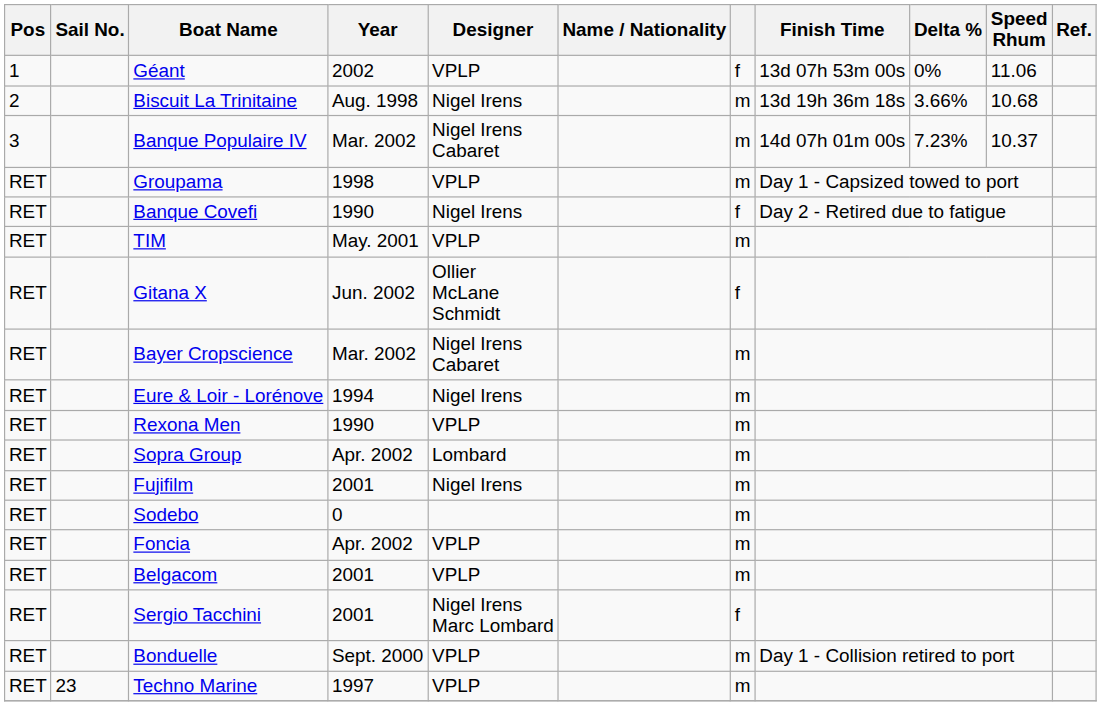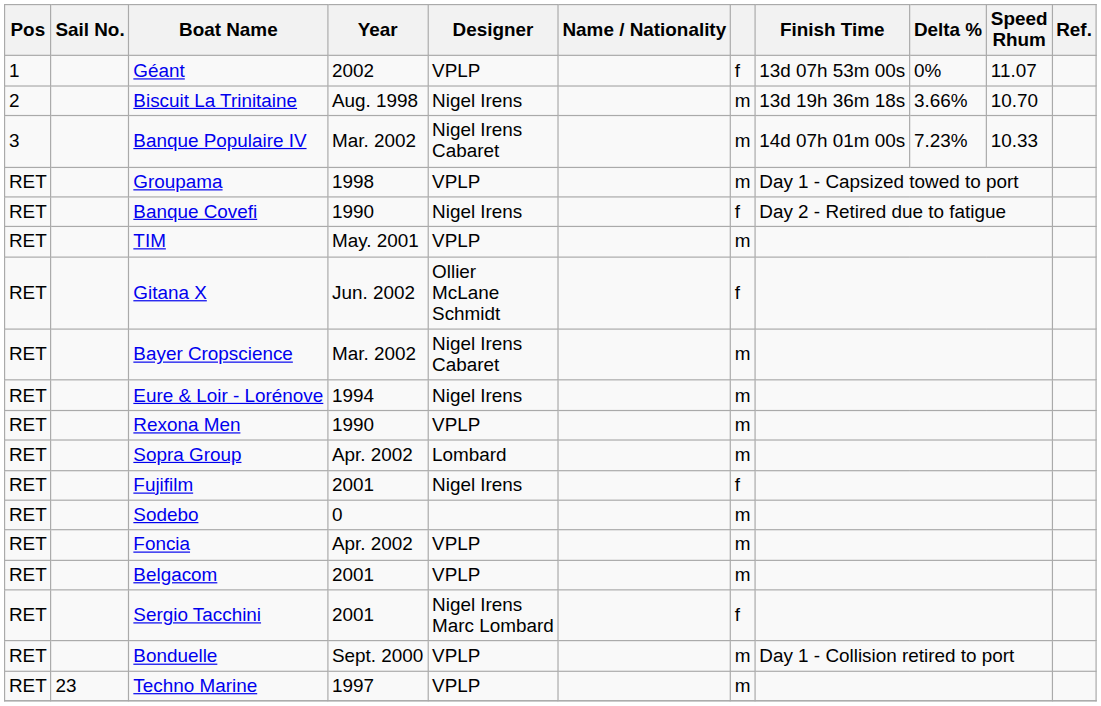Géant | Speed Rhum: 11.06 -> 11.07
Biscuit La Trinitaine | Speed Rhum: 10.68 -> 10.70
Banque Populaire IV | Speed Rhum: 10.37 -> 10.33
Fujifilm | column 7: m -> f
